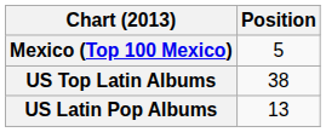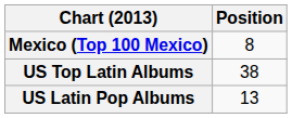Mexico (Top 100 Mexico) | Position: 5 -> 8
